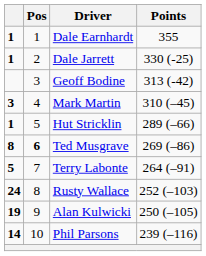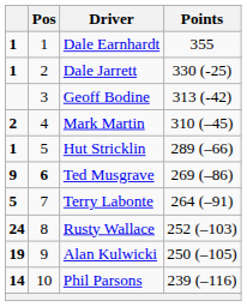Mark Martin | column 1: 3 -> 2
Ted Musgrave | column 1: 8 -> 9
